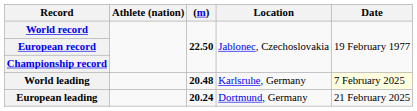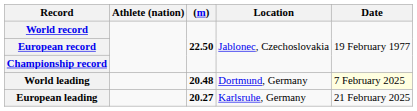World leading | Location: Karlsruhe, Germany -> Dortmund, Germany
European leading | (m): 20.24 -> 20.27
European leading | Location: Dortmund, Germany -> Karlsruhe, Germany
